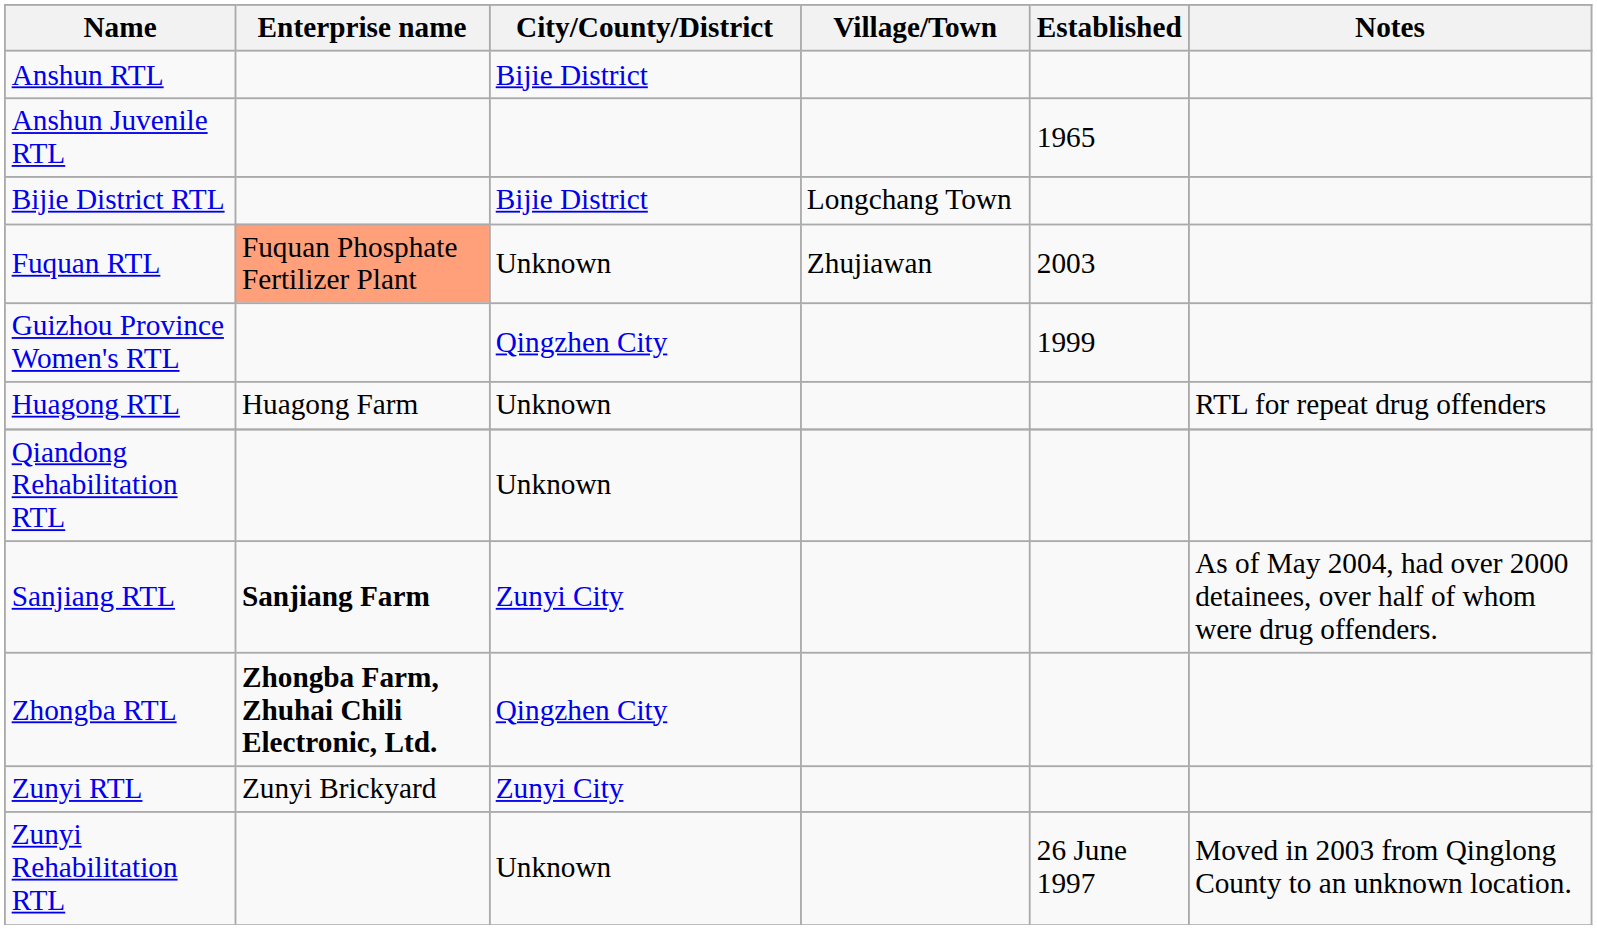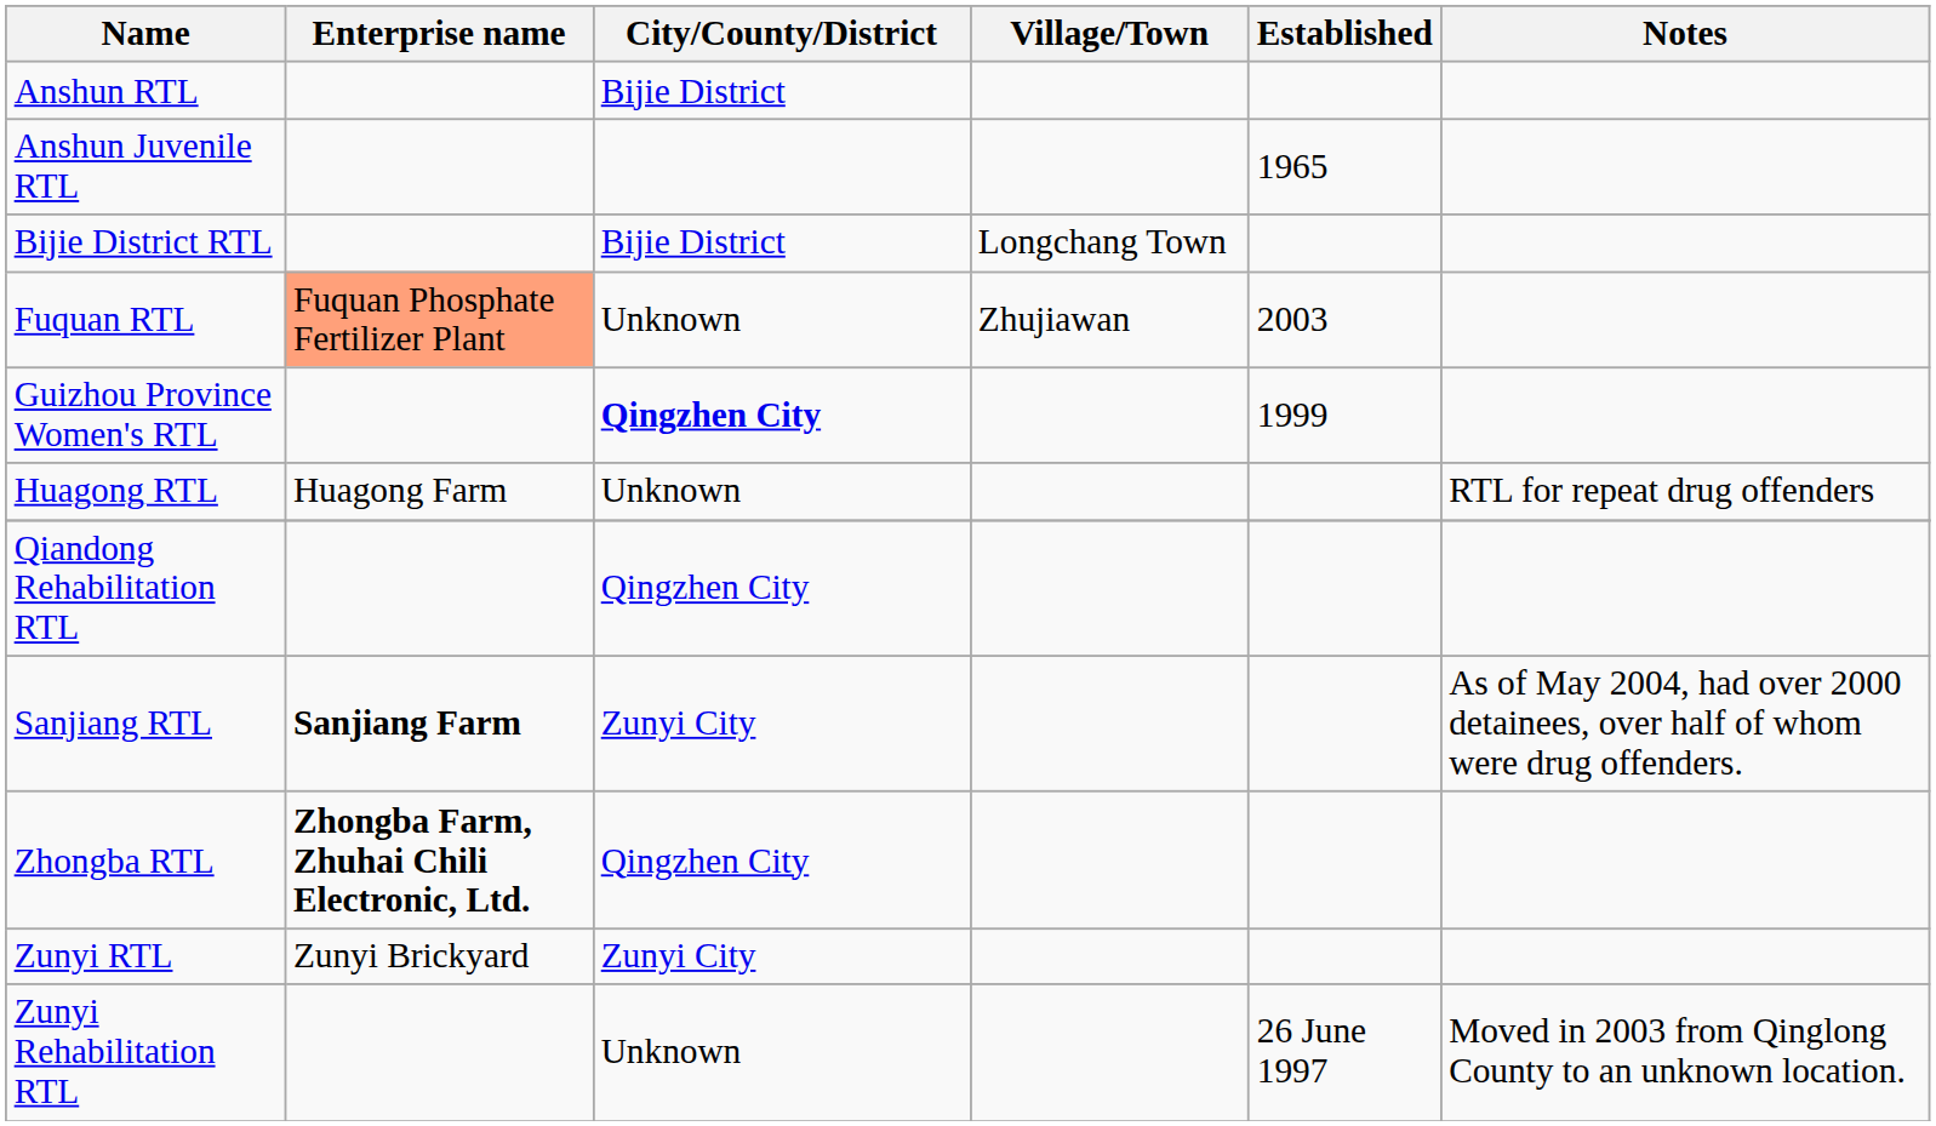Guizhou Province Women's RTL | City/County/District: normal -> bold
Qiandong Rehabilitation RTL | City/County/District: Unknown -> Qingzhen City
